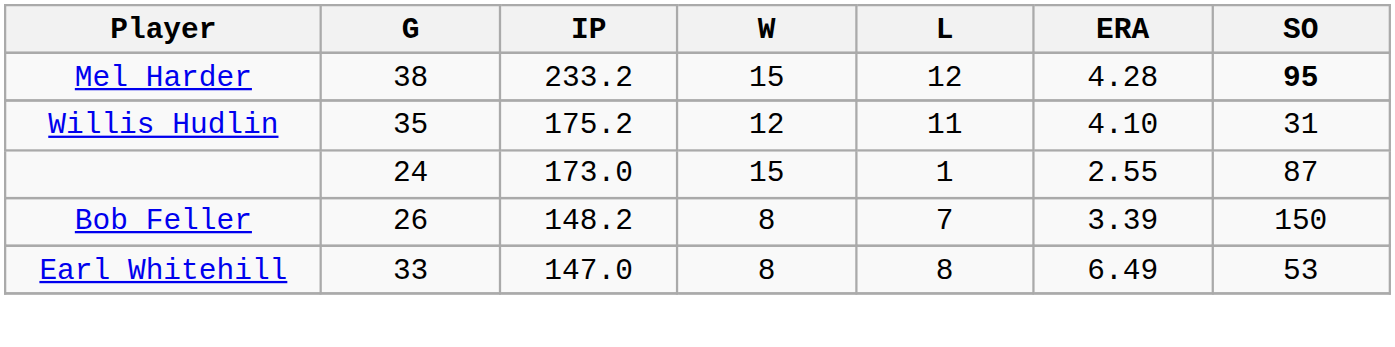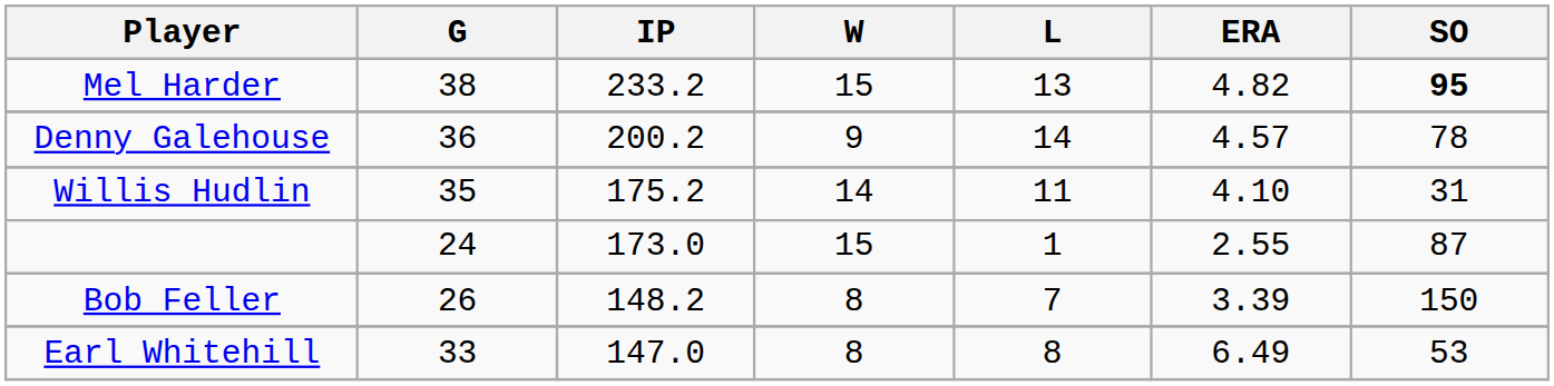Mel Harder | L: 12 -> 13
Mel Harder | ERA: 4.28 -> 4.82
+ row: Denny Galehouse | 36 | 200.2 | 9 | 14 | 4.57 | 78
Willis Hudlin | W: 12 -> 14
